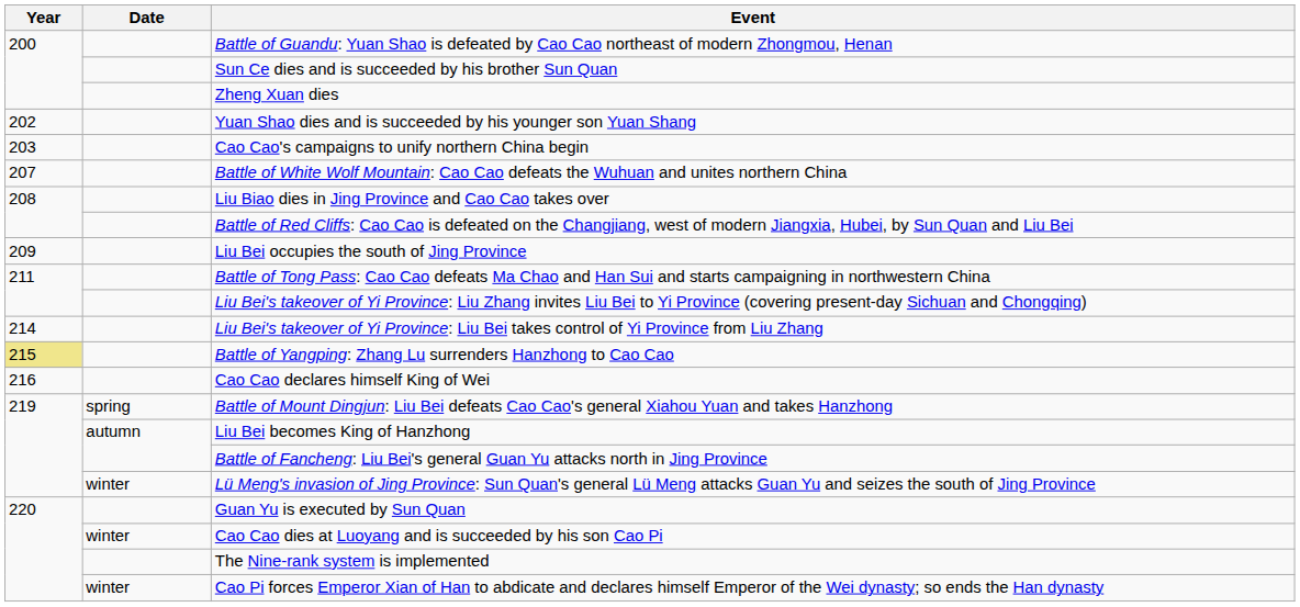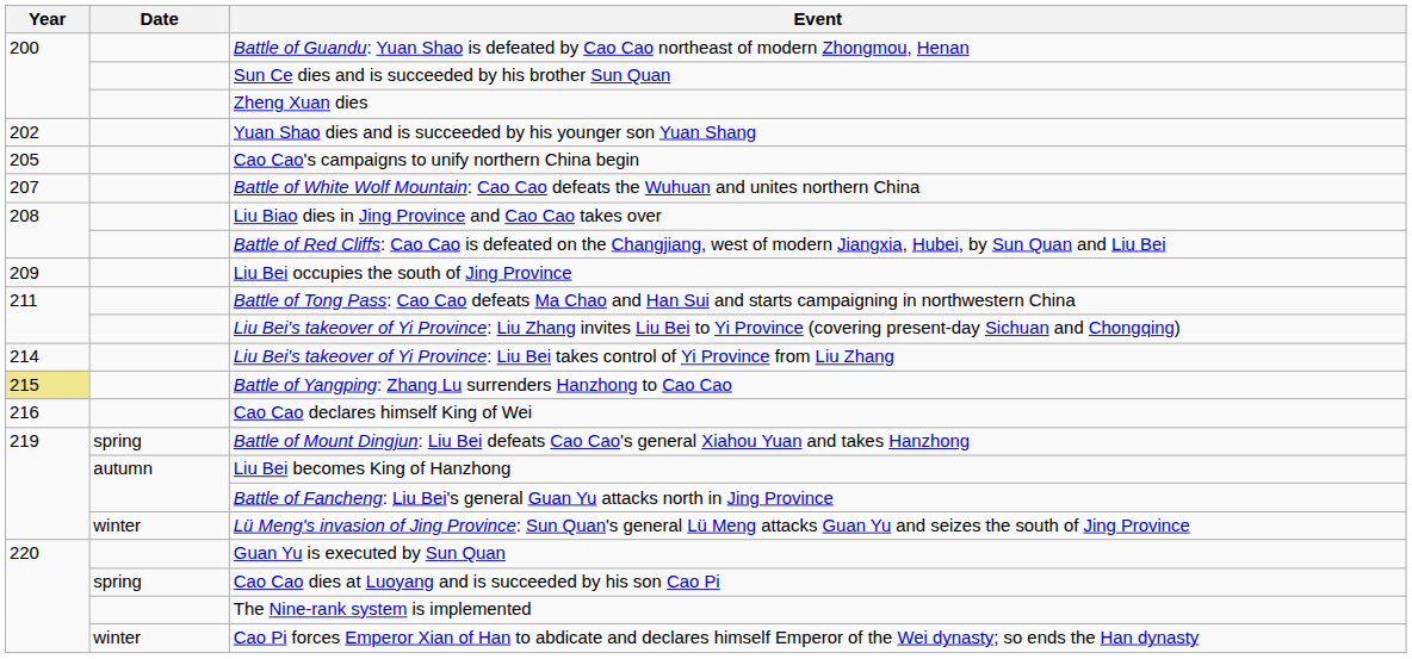Cao Cao's campaigns to unify northern China begin | Year: 203 -> 205
Cao Cao dies at Luoyang and is succeeded by his son Cao Pi | Date: winter -> spring
